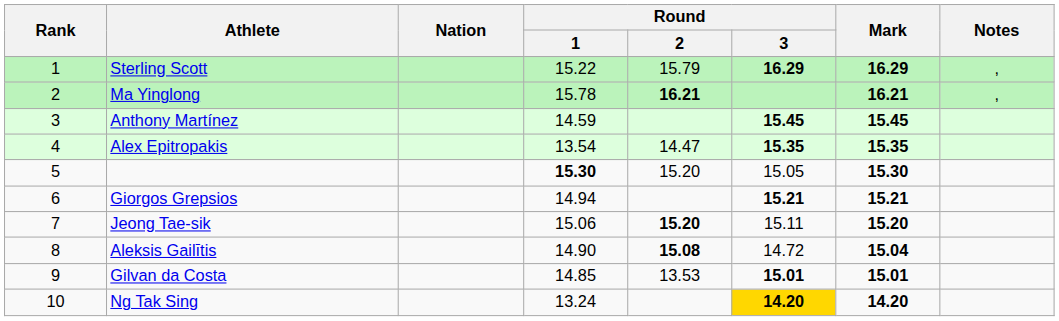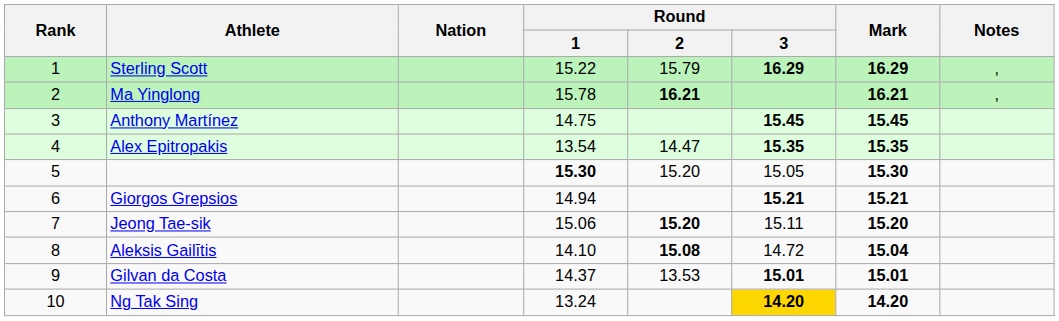Anthony Martínez | Round / 1: 14.59 -> 14.75
Aleksis Gailītis | Round / 1: 14.90 -> 14.10
Gilvan da Costa | Round / 1: 14.85 -> 14.37
